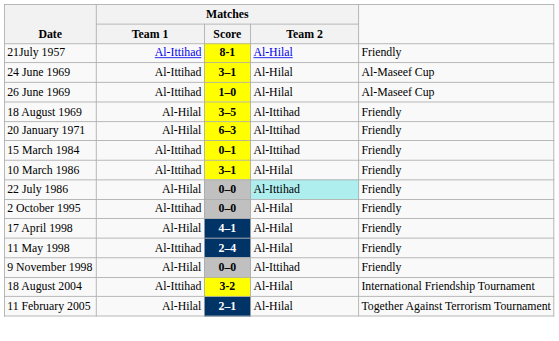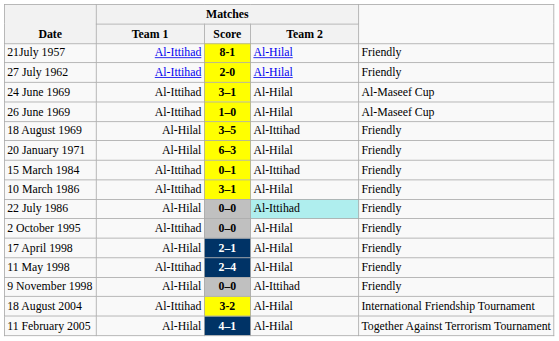+ row: 27 July 1962 | Al-Ittihad | 2-0 | Al-Hilal | Friendly
20 January 1971 | Matches / Team 2: Al-Ittihad -> Al-Hilal
17 April 1998 | Matches / Score: 4–1 -> 2–1
11 February 2005 | Matches / Score: 2–1 -> 4–1
